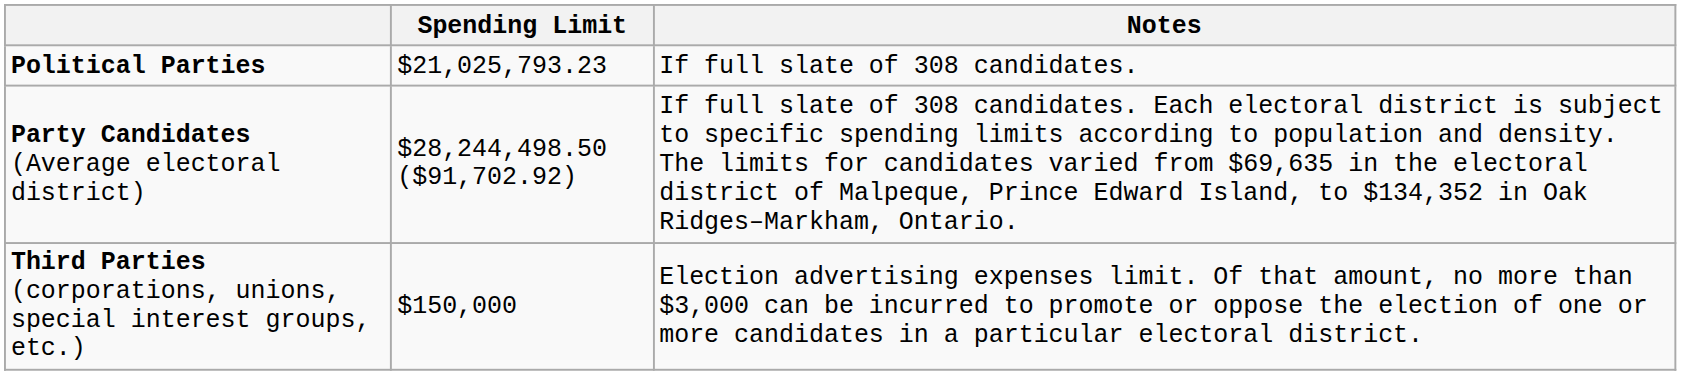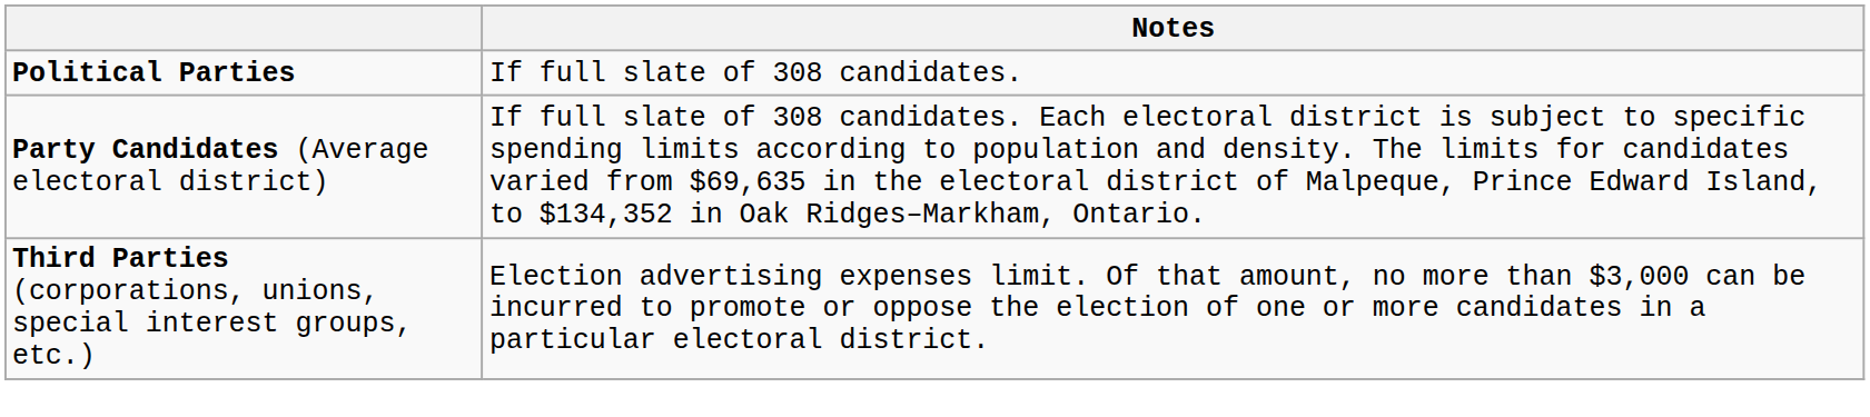- column: Spending Limit | $21,025,793.23 | $28,244,498.50 ($91,702.92) | $150,000
